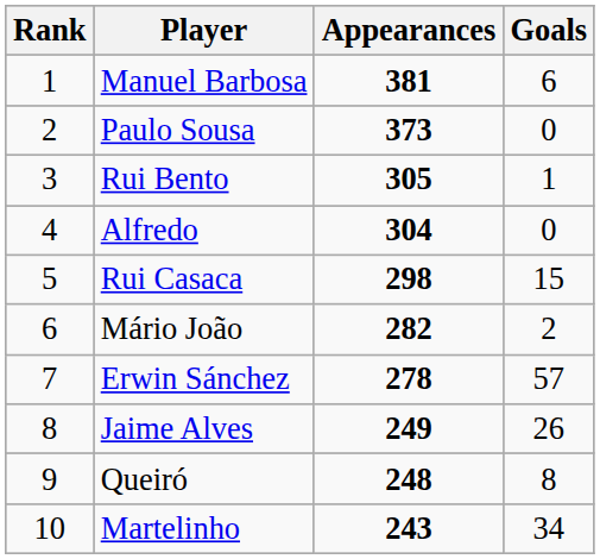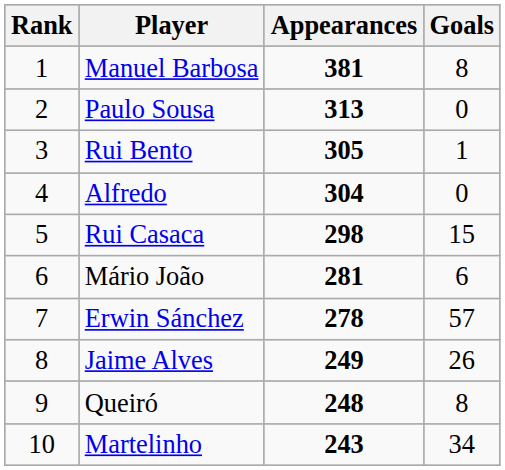Manuel Barbosa | Goals: 6 -> 8
Paulo Sousa | Appearances: 373 -> 313
Mário João | Appearances: 282 -> 281
Mário João | Goals: 2 -> 6
